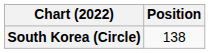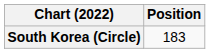South Korea (Circle) | Position: 138 -> 183
